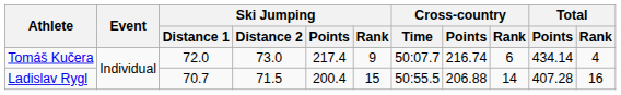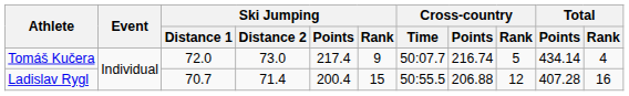Tomáš Kučera | Cross-country / Rank: 6 -> 5
Ladislav Rygl | Ski Jumping / Distance 2: 71.5 -> 71.4
Ladislav Rygl | Cross-country / Rank: 14 -> 12
